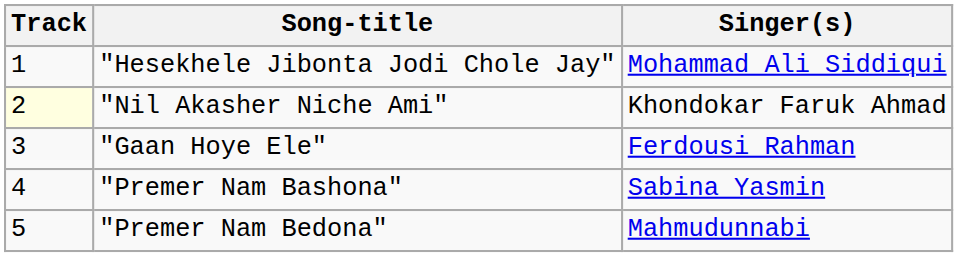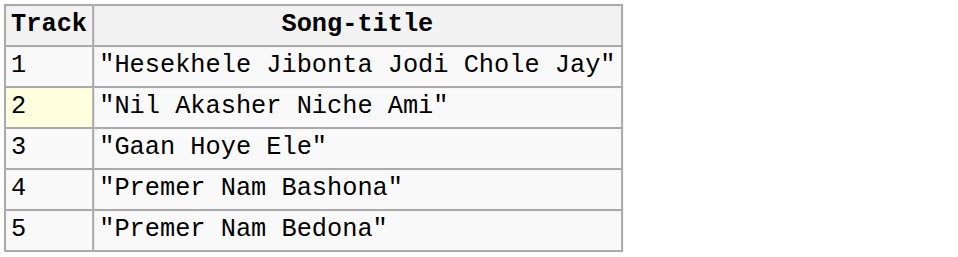- column: Singer(s) | Mohammad Ali Siddiqui | Khondokar Faruk Ahmad | Ferdousi Rahman | Sabina Yasmin | Mahmudunnabi
